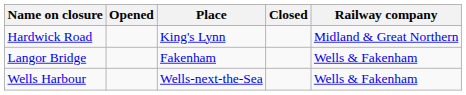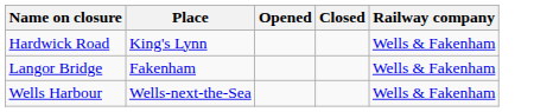columns swapped: Place <-> Opened
Hardwick Road | Railway company: Midland & Great Northern -> Wells & Fakenham
